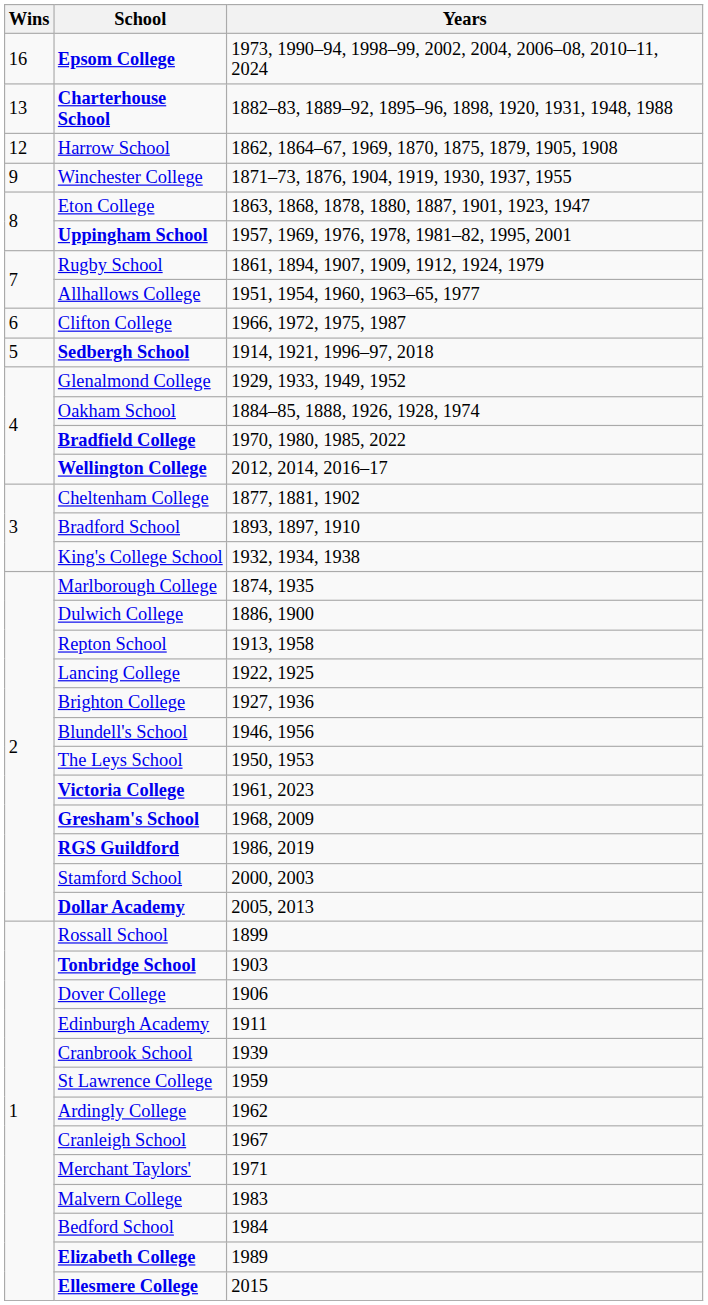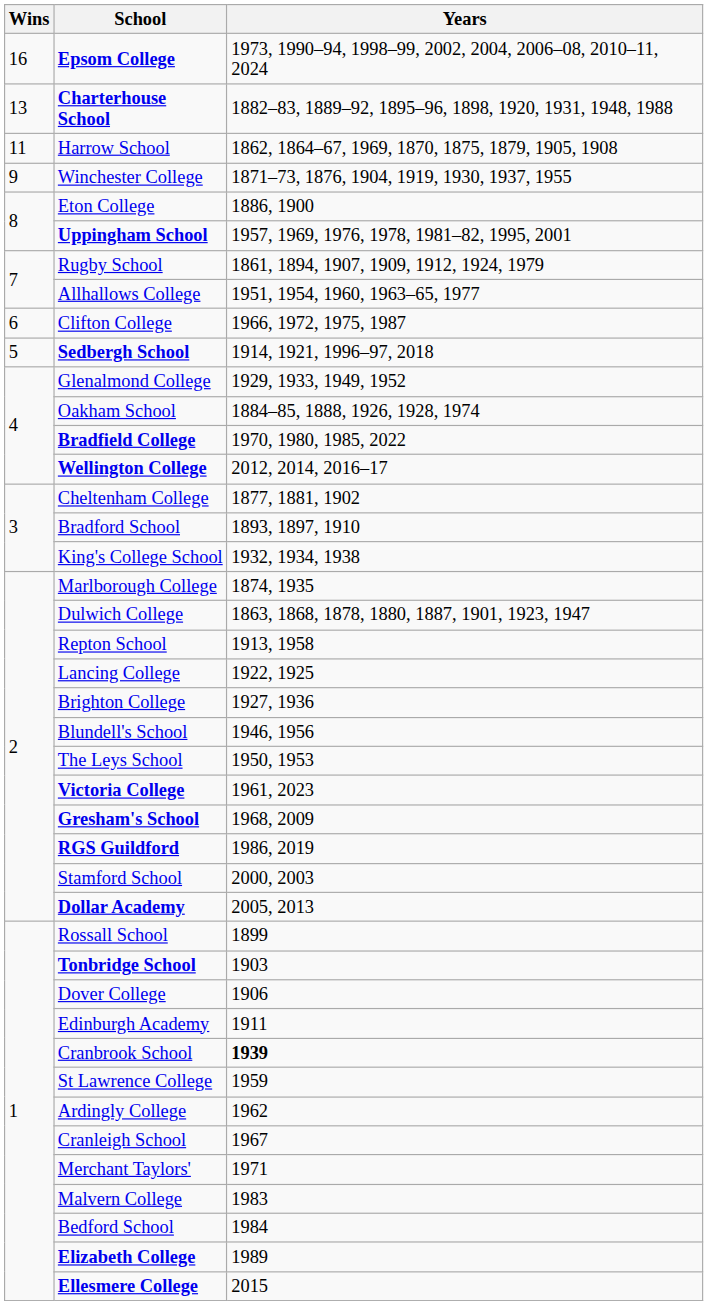Harrow School | Wins: 12 -> 11
Eton College | Years: 1863, 1868, 1878, 1880, 1887, 1901, 1923, 1947 -> 1886, 1900
Dulwich College | Years: 1886, 1900 -> 1863, 1868, 1878, 1880, 1887, 1901, 1923, 1947
Cranbrook School | Years: normal -> bold
